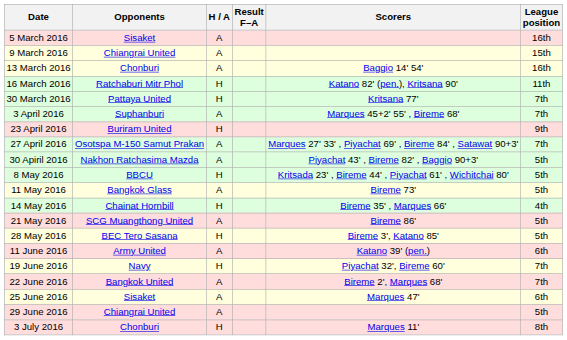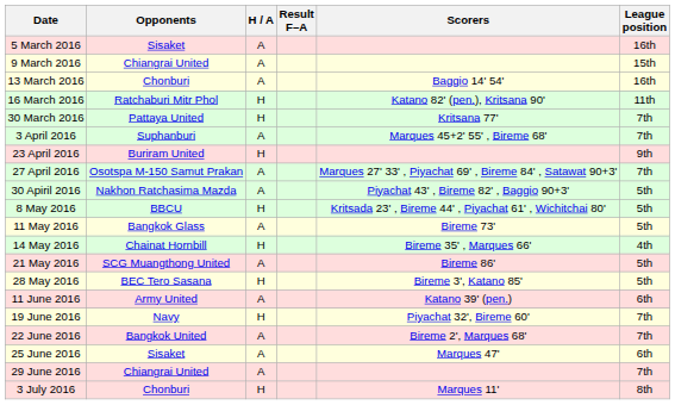29 June 2016 | League position: 5th -> 7th
